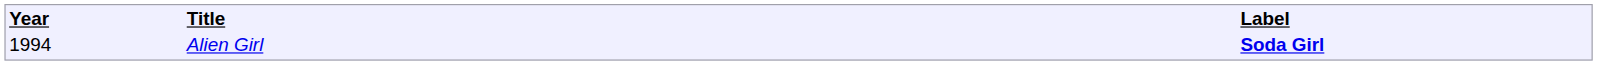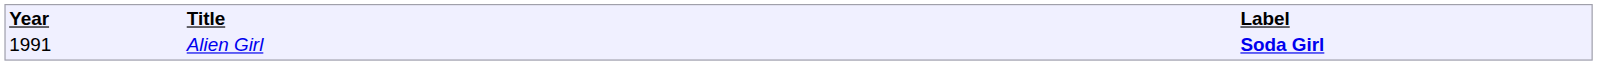Alien Girl | column 1: 1994 -> 1991
